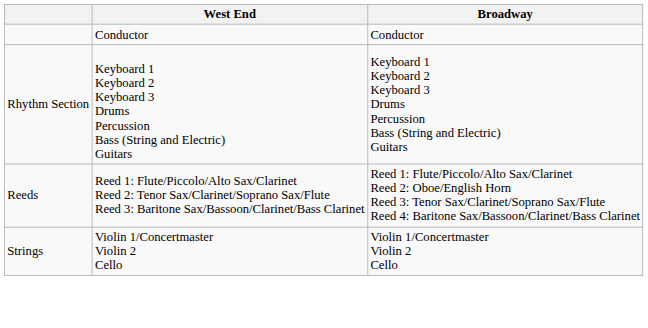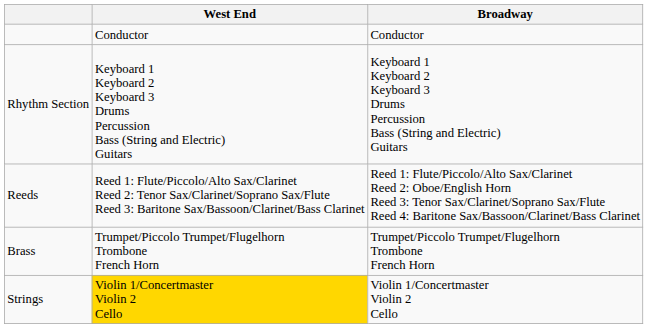+ row: Brass | Trumpet/Piccolo Trumpet/Flugelhorn Trombone French Horn | Trumpet/Piccolo Trumpet/Flugelhorn Trombone French Horn
Strings | West End: no background -> gold background
